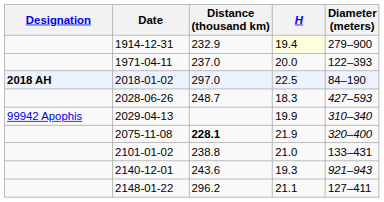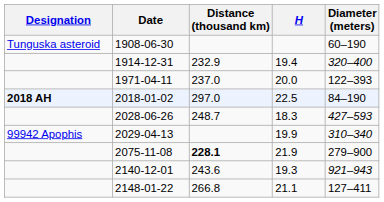+ row: Tunguska asteroid | 1908-06-30 | 60–190
1914-12-31 | H: lightyellow background -> no background
1914-12-31 | Diameter (meters): 279–900 -> 320–400
2075-11-08 | Diameter (meters): 320–400 -> 279–900
- row: 2101-01-02 | 238.8 | 21.0 | 133–431
2148-01-22 | Distance (thousand km): 296.2 -> 266.8
